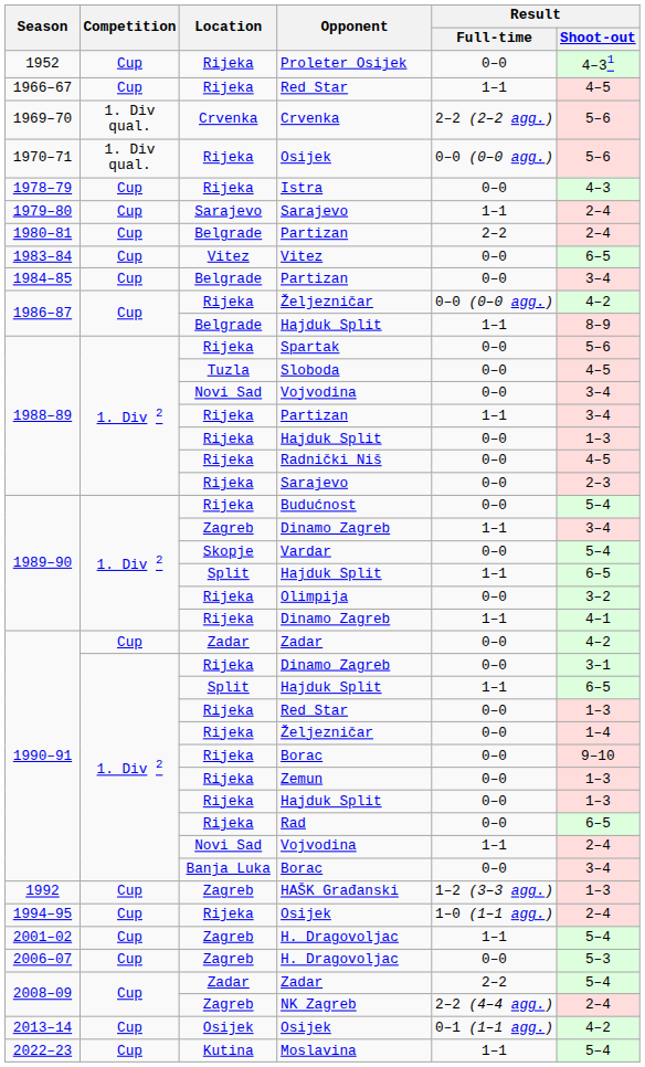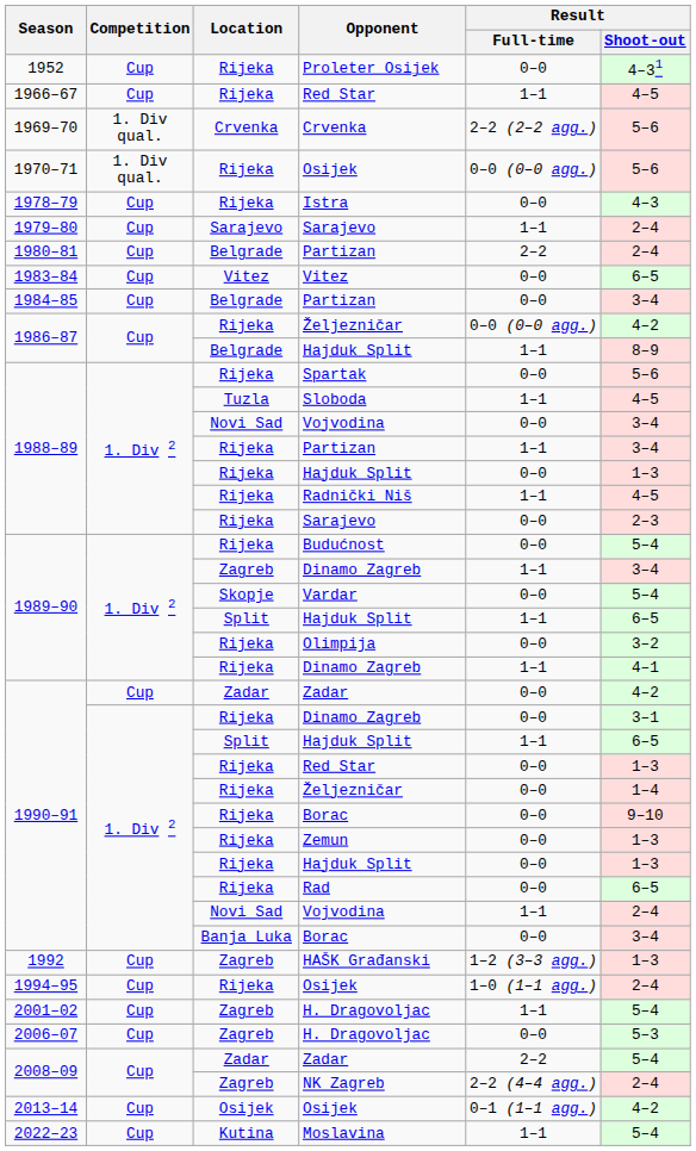Sloboda | Result / Full-time: 0–0 -> 1–1
Radnički Niš | Result / Full-time: 0–0 -> 1–1
